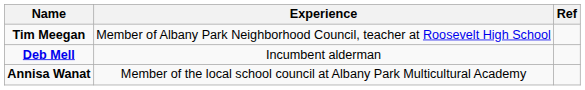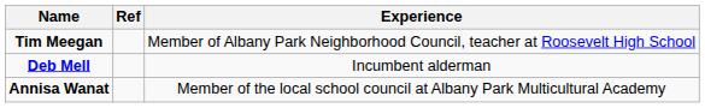columns swapped: Experience <-> Ref
